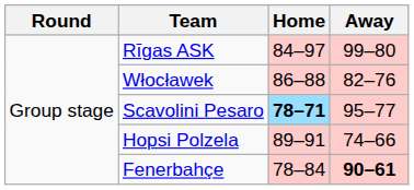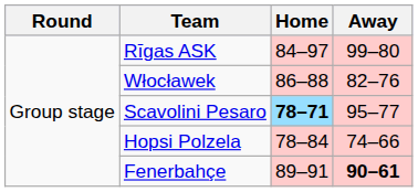Hopsi Polzela | Home: 89–91 -> 78–84
Fenerbahçe | Home: 78–84 -> 89–91
